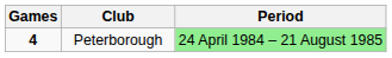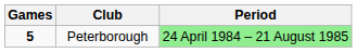Peterborough | Games: 4 -> 5
